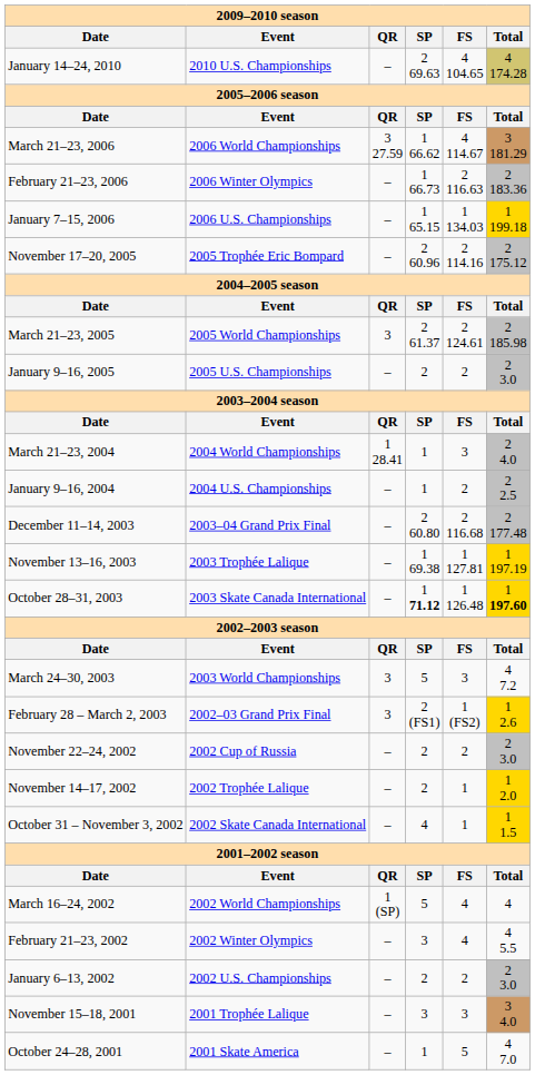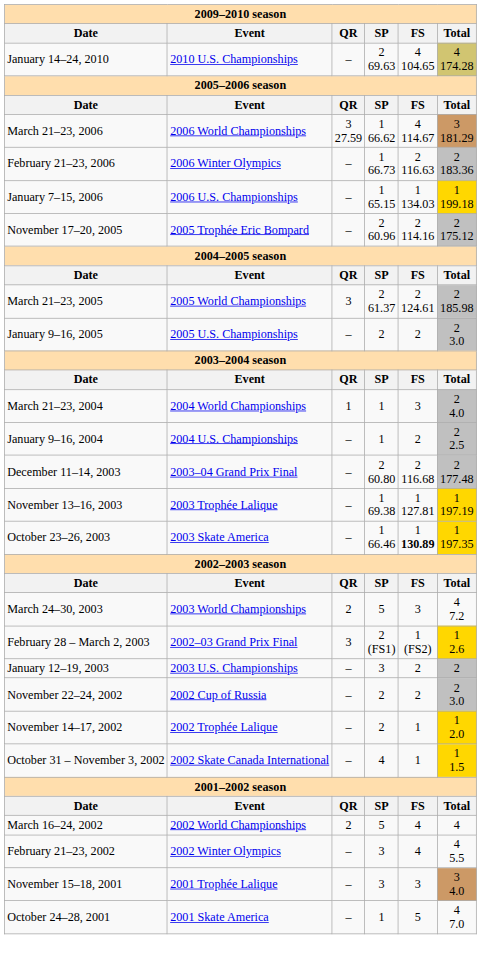March 21–23, 2004 | QR: 1 28.41 -> 1
- row: October 28–31, 2003 | 2003 Skate Canada International | – | 1 71.12 | 1 126.48 | 1 197.60
+ row: October 23–26, 2003 | 2003 Skate America | – | 1 66.46 | 1 130.89 | 1 197.35
March 24–30, 2003 | QR: 3 -> 2
+ row: January 12–19, 2003 | 2003 U.S. Championships | – | 3 | 2 | 2
March 16–24, 2002 | QR: 1 (SP) -> 2
- row: January 6–13, 2002 | 2002 U.S. Championships | – | 2 | 2 | 2 3.0
